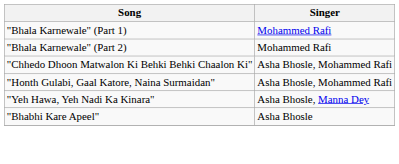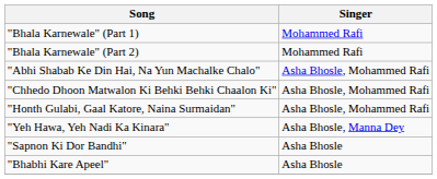+ row: "Abhi Shabab Ke Din Hai, Na Yun Machalke Chalo" | Asha Bhosle, Mohammed Rafi
+ row: "Sapnon Ki Dor Bandhi" | Asha Bhosle
